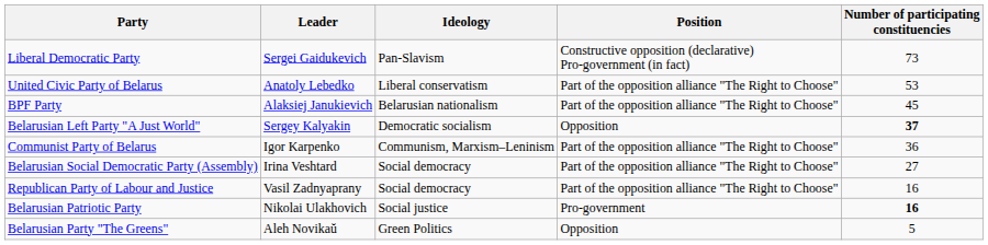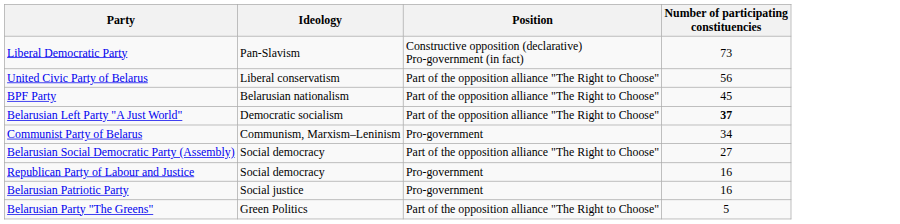- column: Leader | Sergei Gaidukevich | Anatoly Lebedko | Alaksiej Janukievich | Sergey Kalyakin | Igor Karpenko | Irina Veshtard | Vasil Zadnyaprany | Nikolai Ulakhovich | Aleh Novikaŭ
United Civic Party of Belarus | Number of participating constituencies: 53 -> 56
Belarusian Left Party "A Just World" | Position: Opposition -> Part of the opposition alliance "The Right to Choose"
Communist Party of Belarus | Position: Part of the opposition alliance "The Right to Choose" -> Pro-government
Communist Party of Belarus | Number of participating constituencies: 36 -> 34
Republican Party of Labour and Justice | Position: Part of the opposition alliance "The Right to Choose" -> Pro-government
Belarusian Patriotic Party | Number of participating constituencies: bold -> normal
Belarusian Party "The Greens" | Position: Opposition -> Part of the opposition alliance "The Right to Choose"
